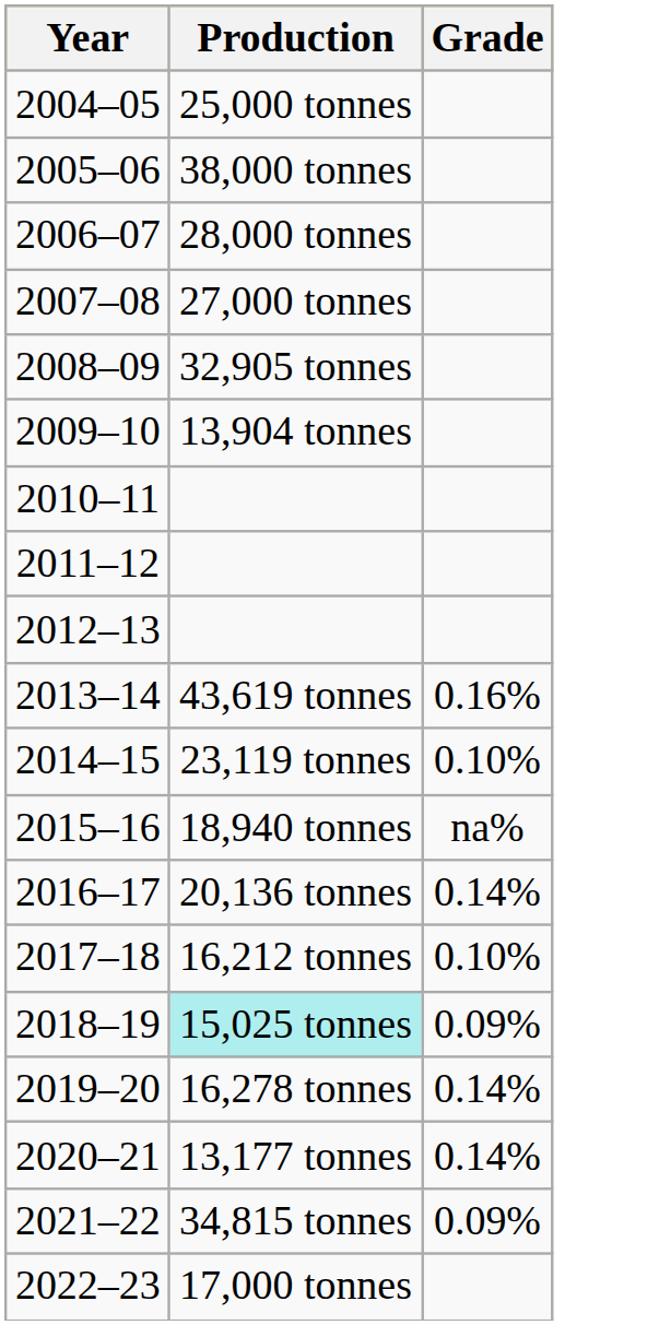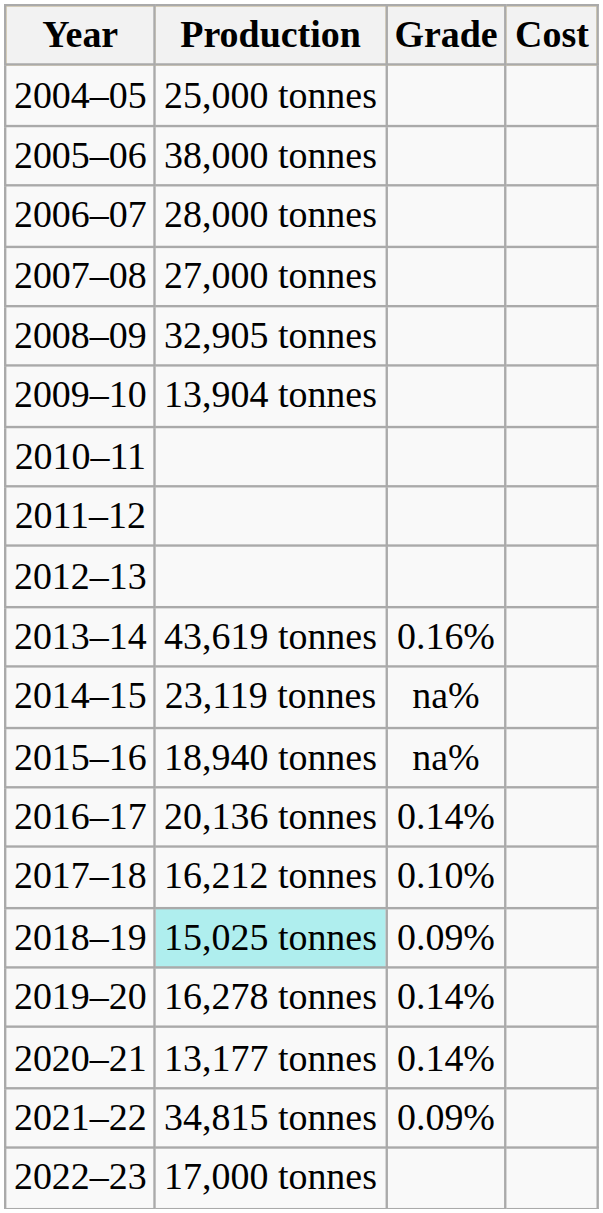+ column: Cost
2014–15 | Grade: 0.10% -> na%
